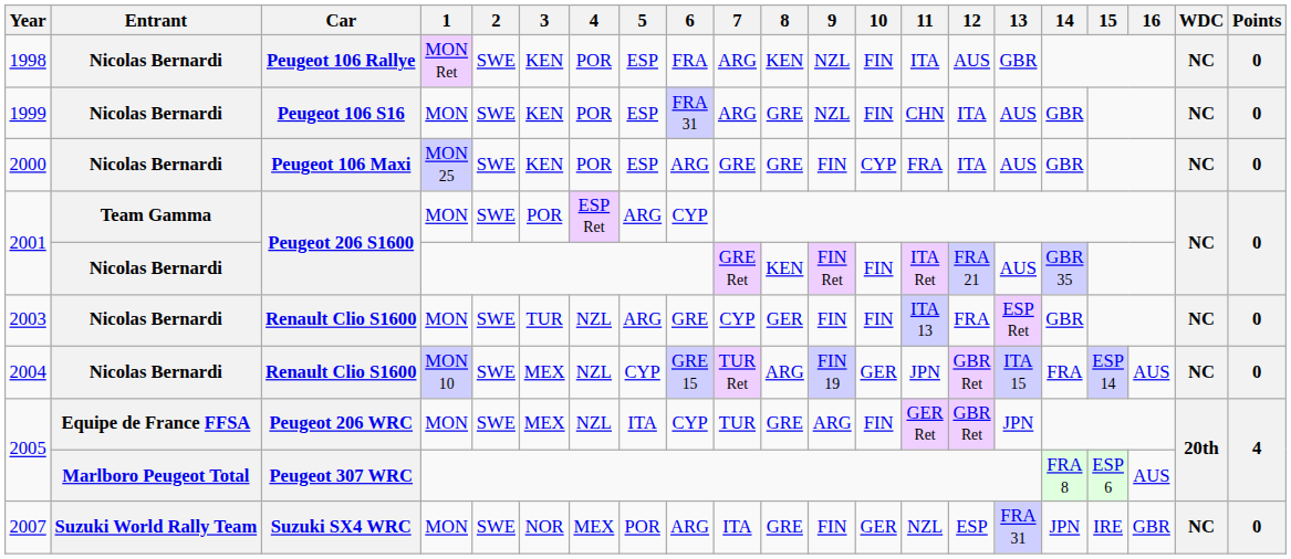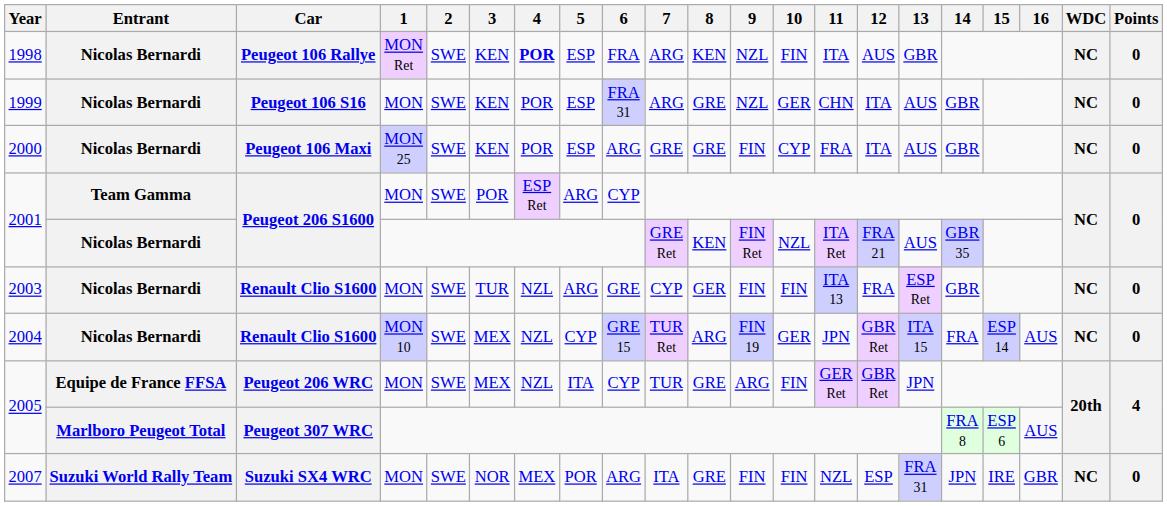1998 | 4: normal -> bold
1999 | 10: FIN -> GER
2001 / Nicolas Bernardi | 10: FIN -> NZL
2007 | 10: GER -> FIN
